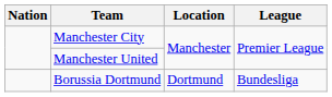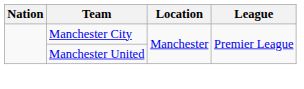- row: Borussia Dortmund | Dortmund | Bundesliga
